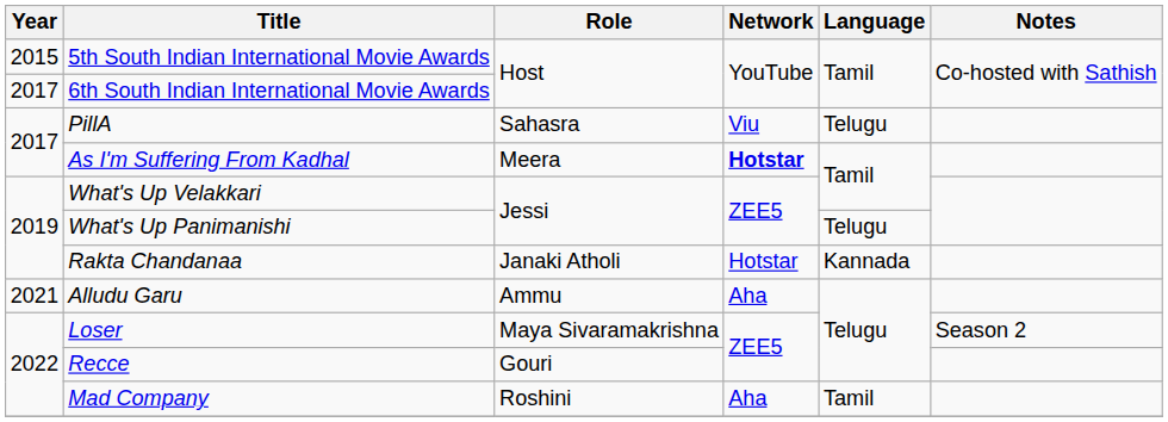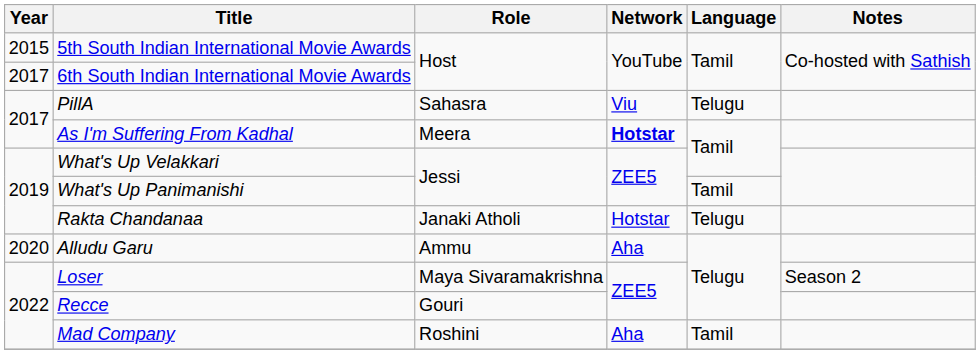What's Up Panimanishi | Language: Telugu -> Tamil
Rakta Chandanaa | Language: Kannada -> Telugu
Alludu Garu | Year: 2021 -> 2020
